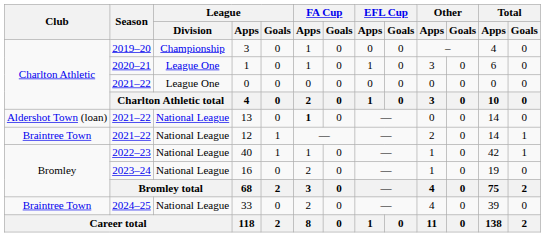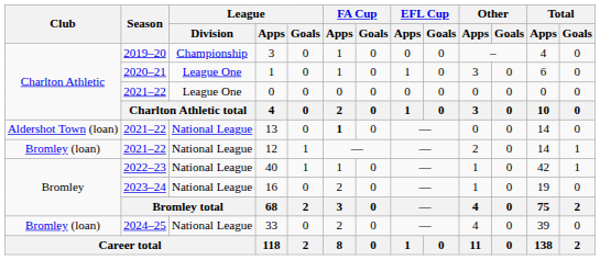12 | Club: Braintree Town -> Bromley (loan)
33 | Club: Braintree Town -> Bromley (loan)
